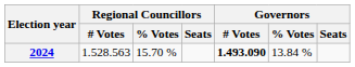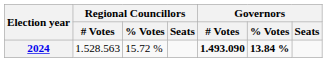2024 | Regional Councillors / % Votes: 15.70 % -> 15.72 %
2024 | Governors / % Votes: normal -> bold
